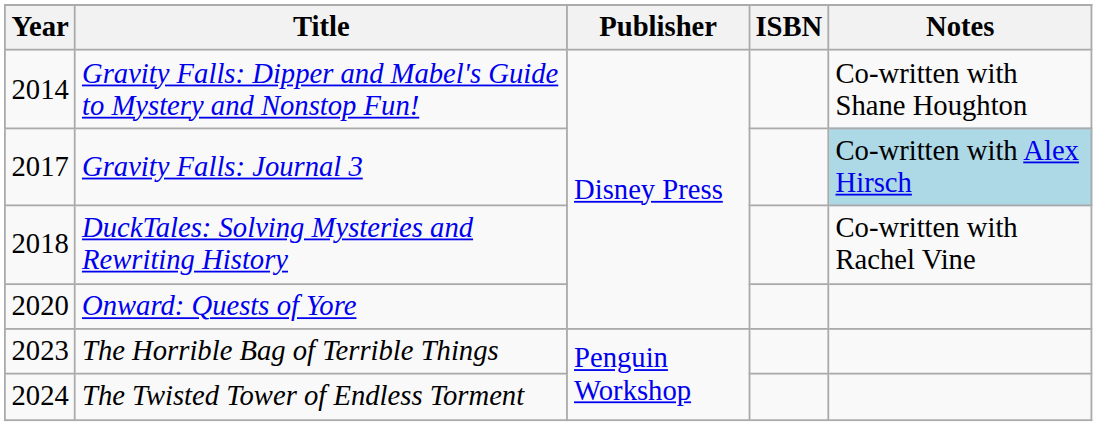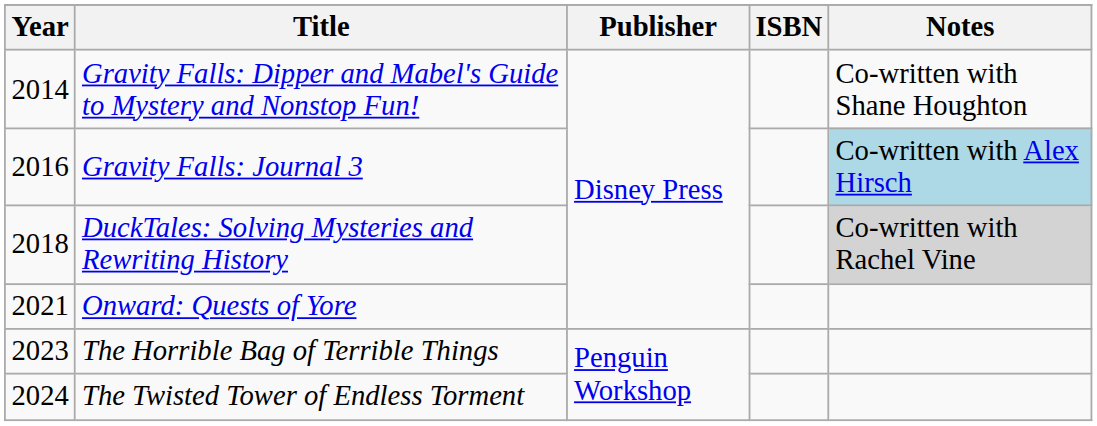Gravity Falls: Journal 3 | Year: 2017 -> 2016
DuckTales: Solving Mysteries and Rewriting History | Notes: no background -> lightgrey background
Onward: Quests of Yore | Year: 2020 -> 2021
